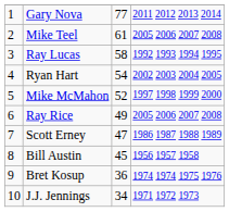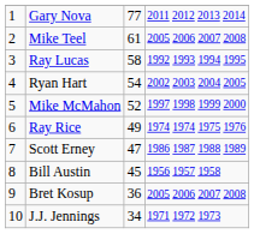Ray Rice | column 4: 2005 2006 2007 2008 -> 1974 1974 1975 1976
Bret Kosup | column 4: 1974 1974 1975 1976 -> 2005 2006 2007 2008
